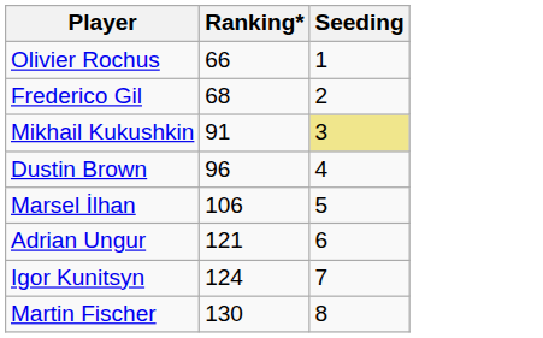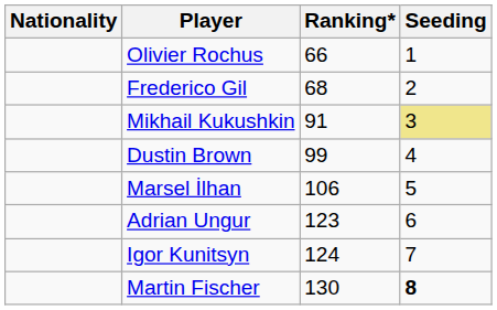+ column: Nationality
Dustin Brown | Ranking*: 96 -> 99
Adrian Ungur | Ranking*: 121 -> 123
Martin Fischer | Seeding: normal -> bold
